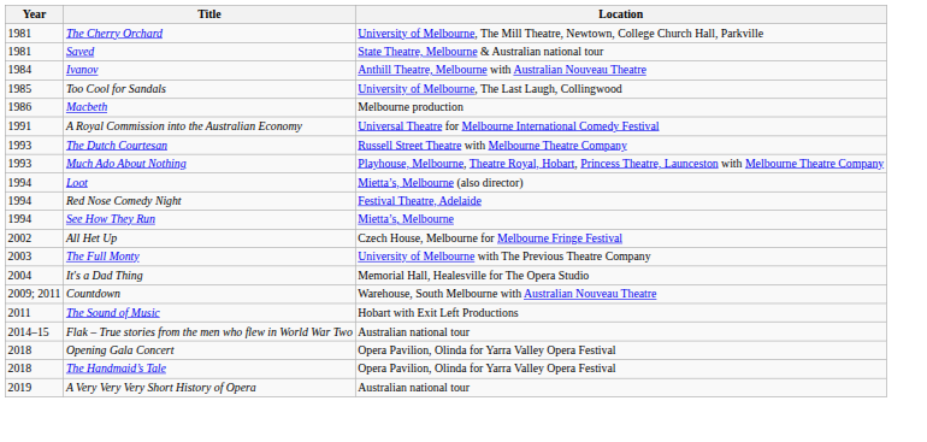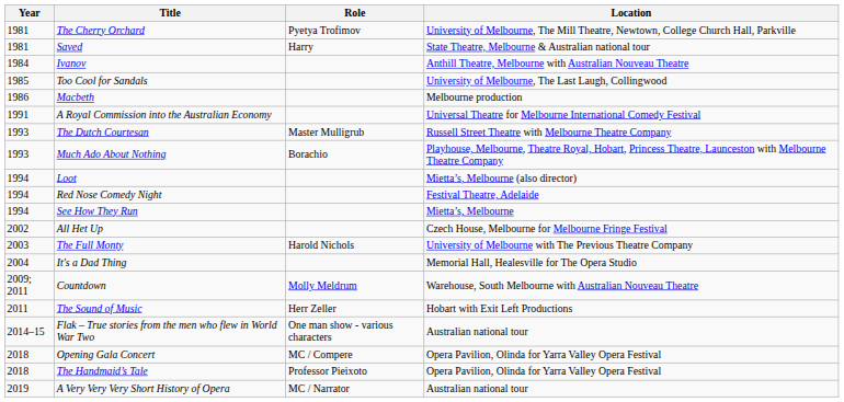+ column: Role | Pyetya Trofimov | Harry | Master Mulligrub | Borachio | Harold Nichols | Molly Meldrum | Herr Zeller | One man show - various characters | MC / Compere | Professor Pieixoto | MC / Narrator
